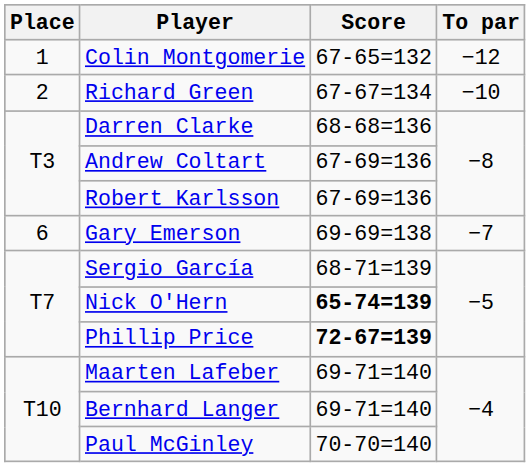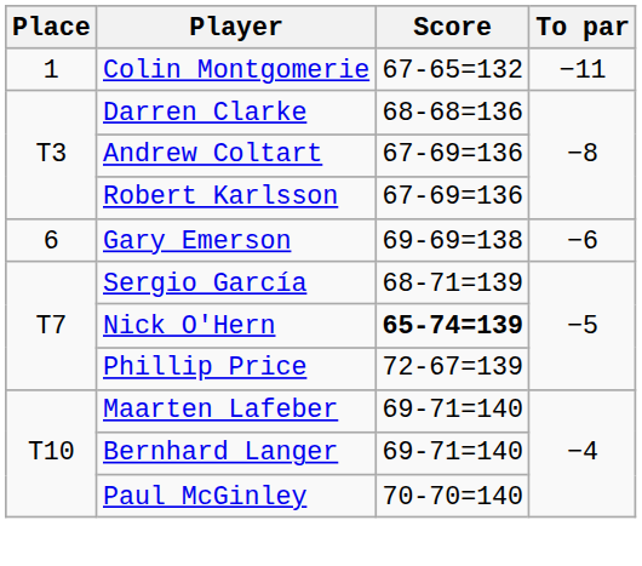Colin Montgomerie | To par: −12 -> −11
- row: 2 | Richard Green | 67-67=134 | −10
Gary Emerson | To par: −7 -> −6
Phillip Price | Score: bold -> normal
